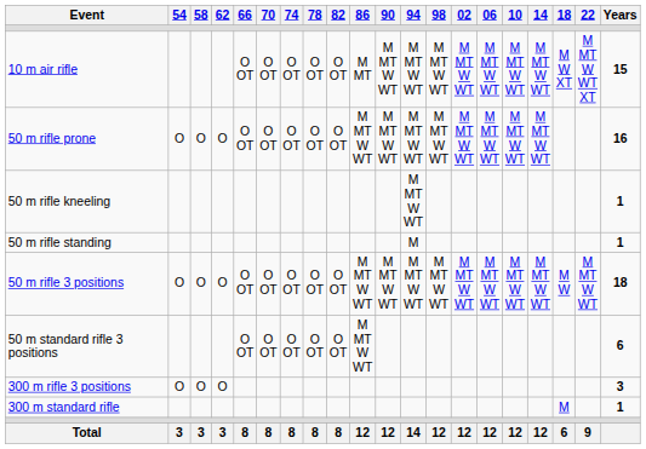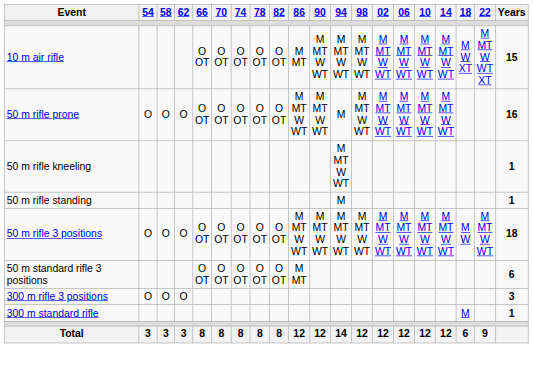50 m rifle prone | 94: M MT W WT -> M
50 m standard rifle 3 positions | 86: M MT W WT -> M MT
